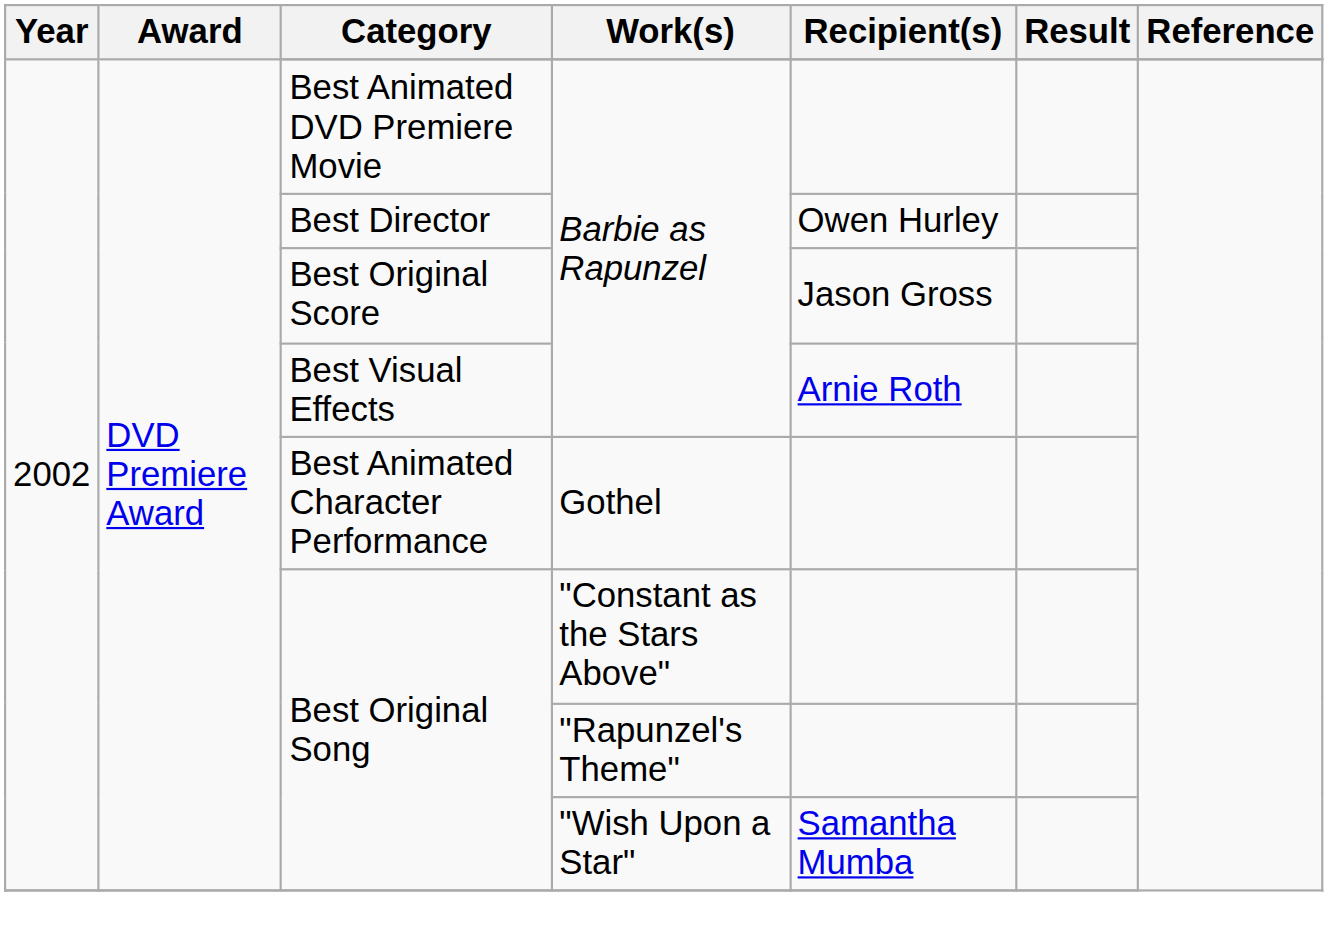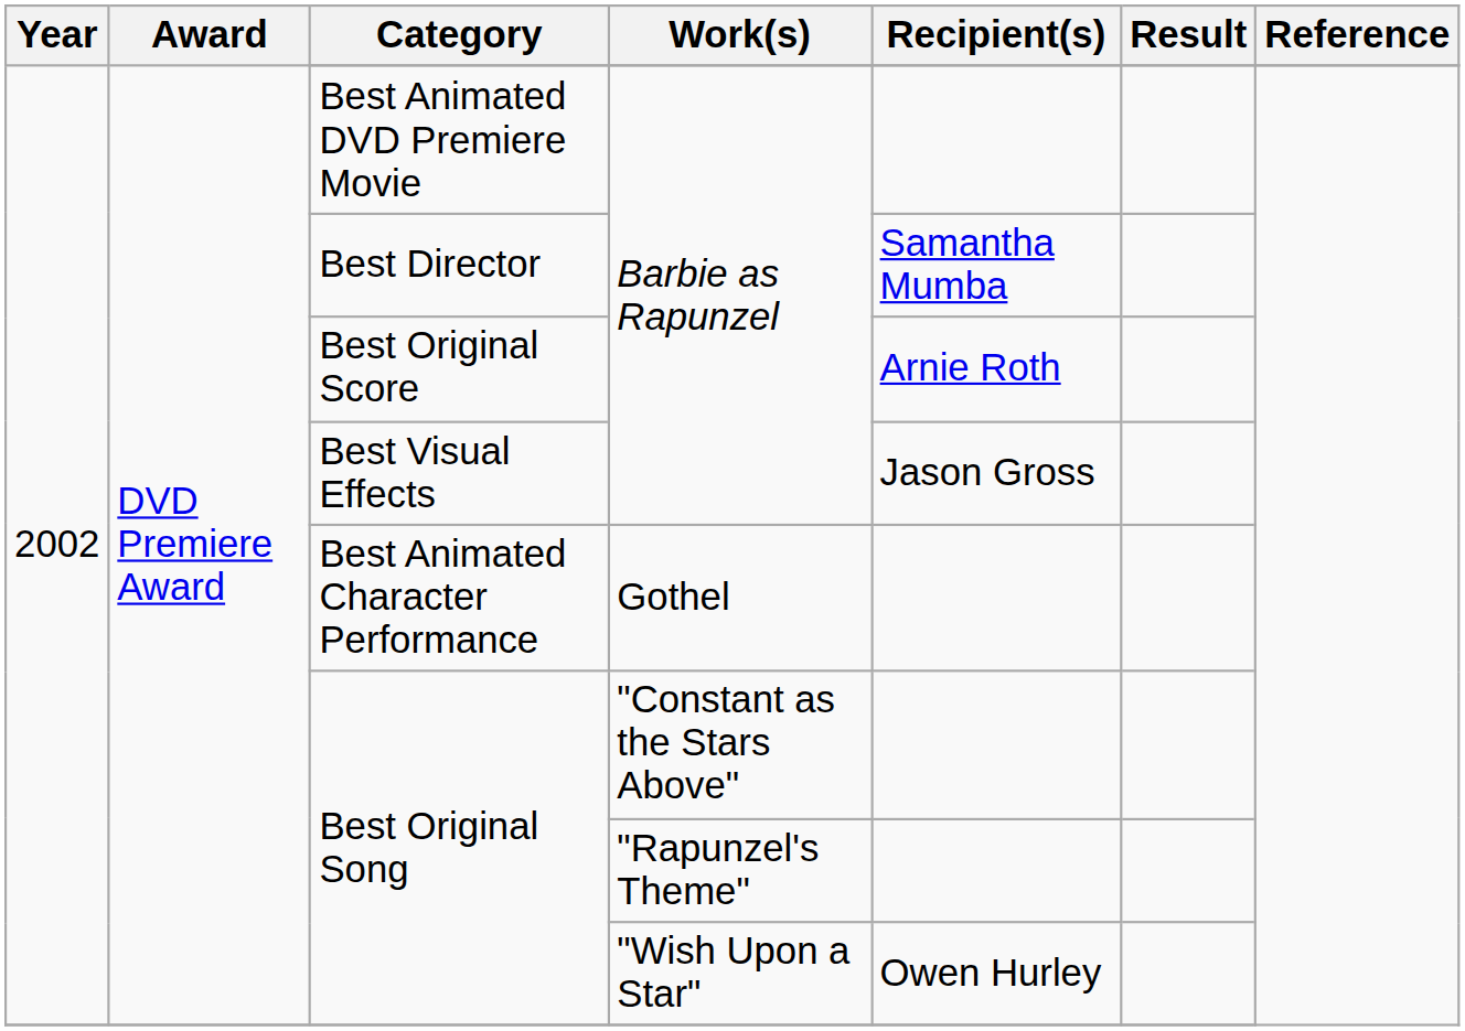Best Director | Recipient(s): Owen Hurley -> Samantha Mumba
Best Original Score | Recipient(s): Jason Gross -> Arnie Roth
Best Visual Effects | Recipient(s): Arnie Roth -> Jason Gross
Best Original Song / "Wish Upon a Star" | Recipient(s): Samantha Mumba -> Owen Hurley
